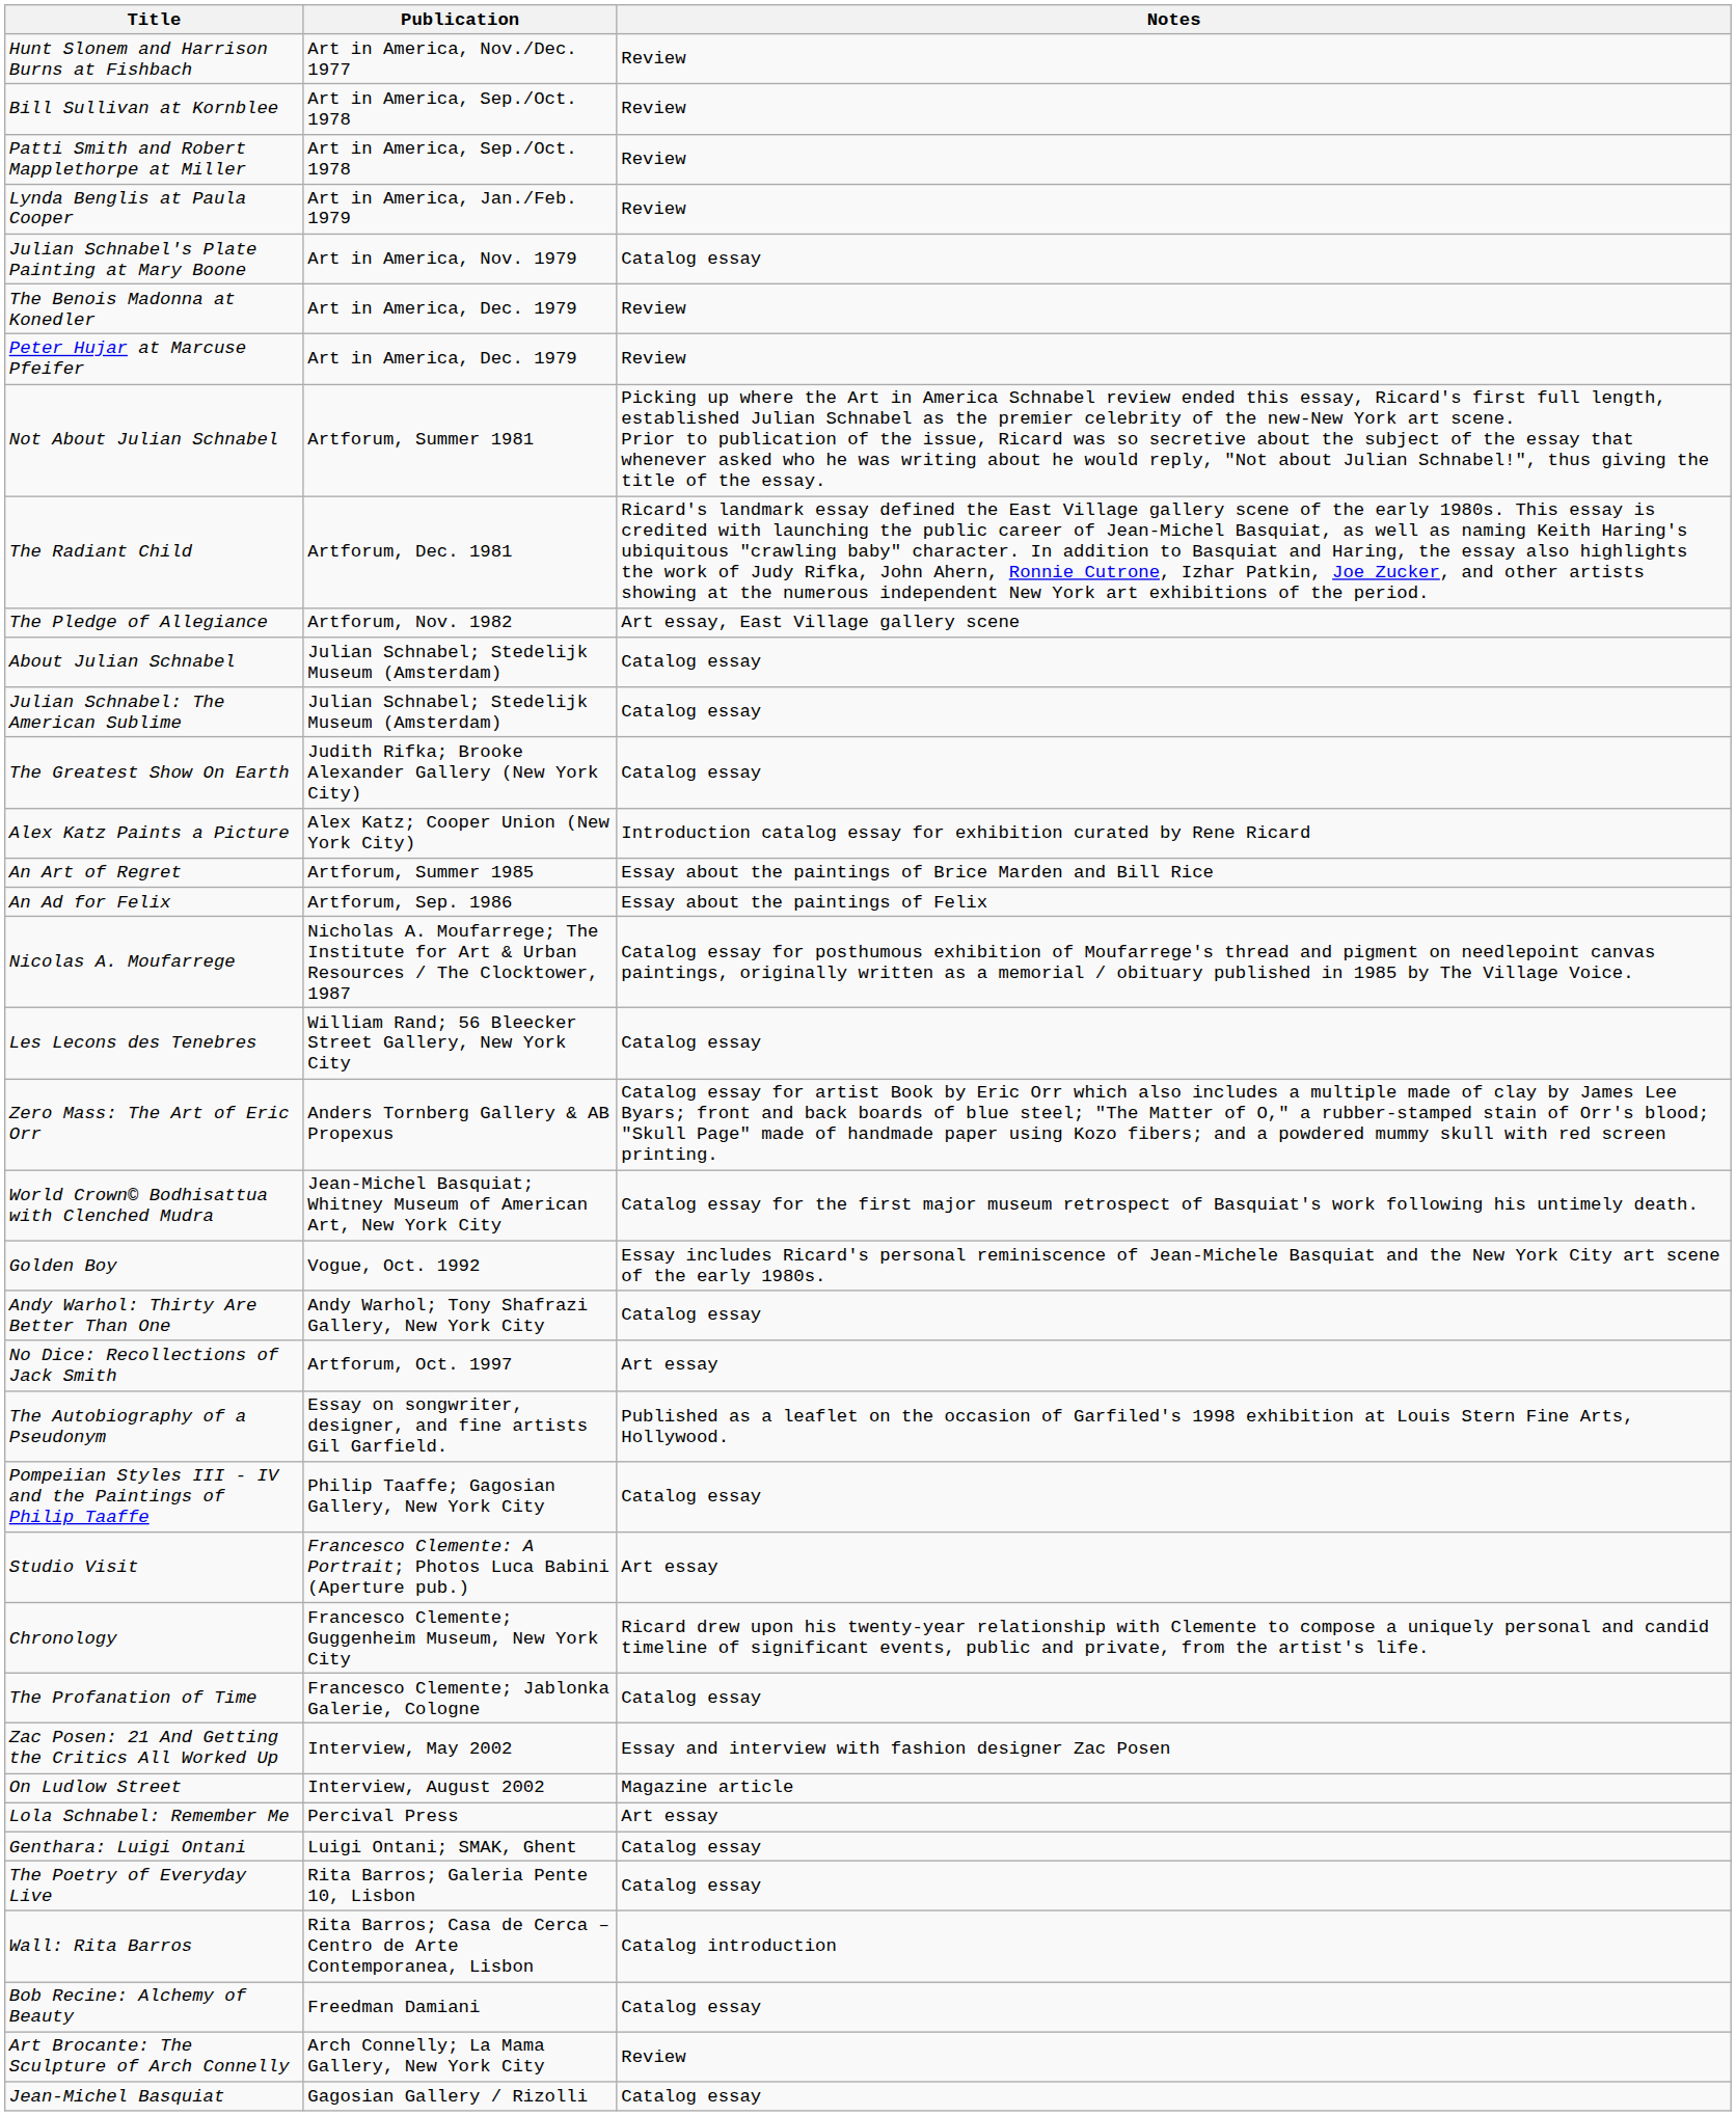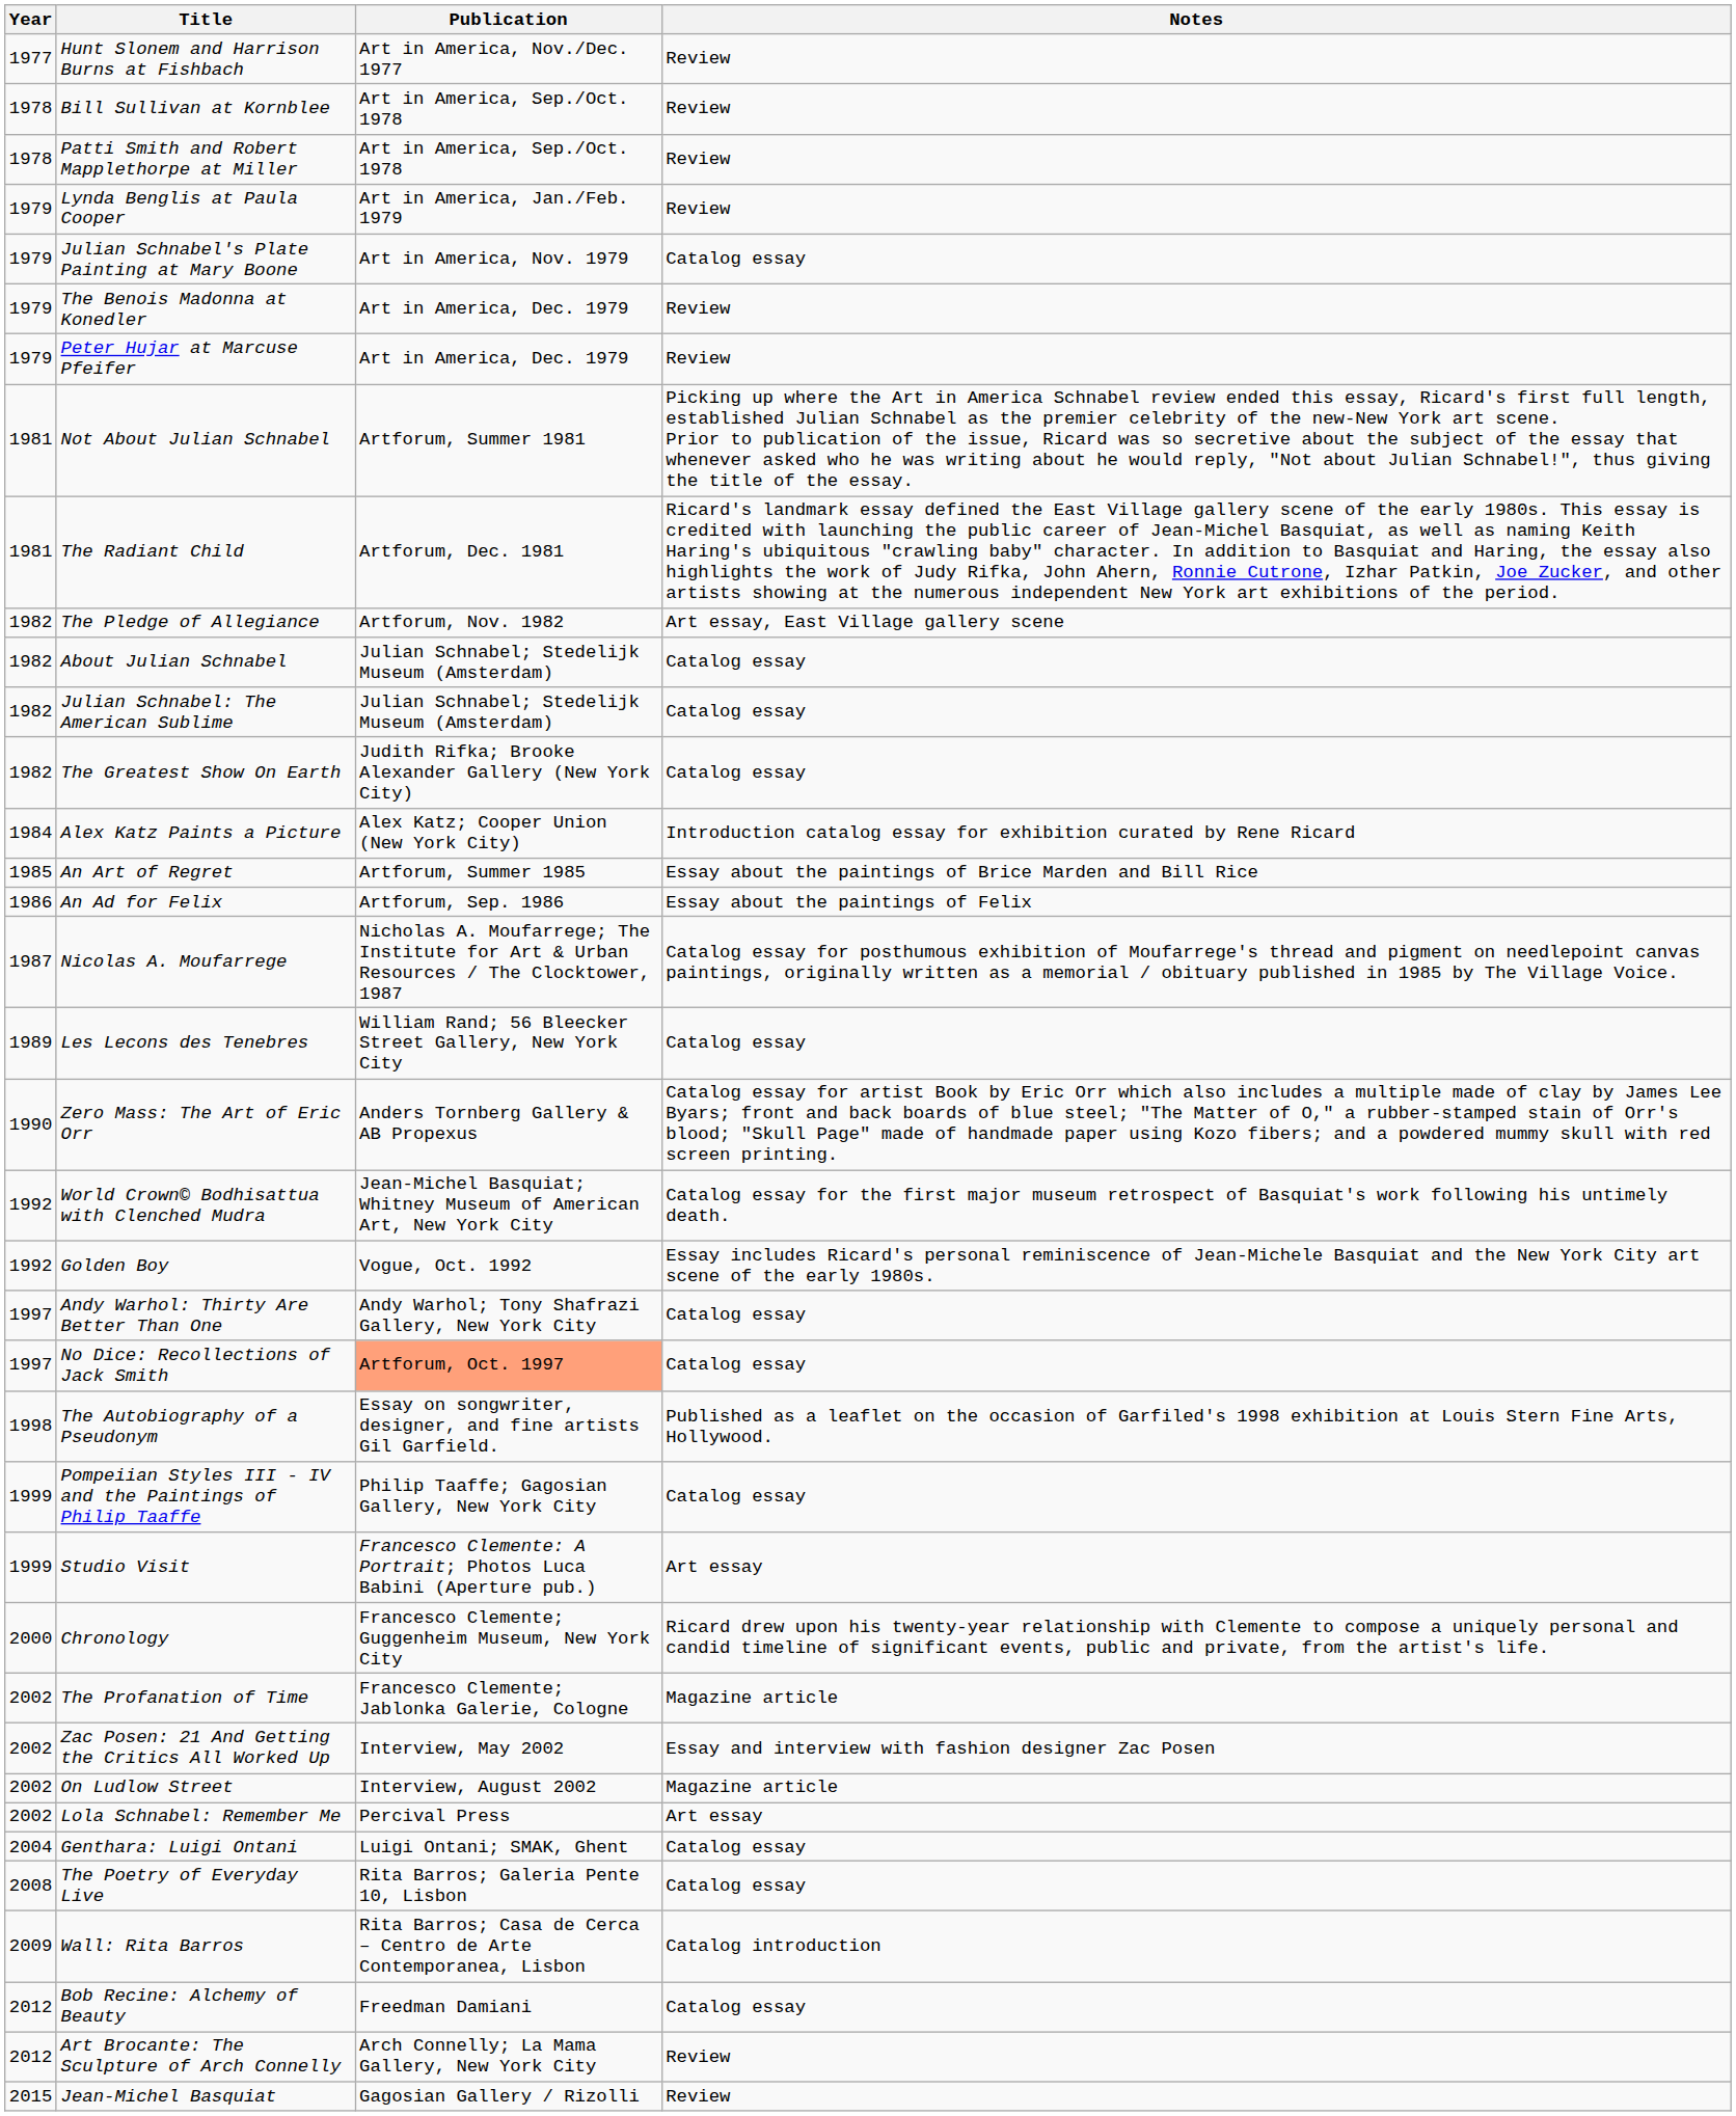+ column: Year | 1977 | 1978 | 1978 | 1979 | 1979 | 1979 | 1979 | 1981 | 1981 | 1982 | 1982 | 1982 | 1982 | 1984 | 1985 | 1986 | 1987 | 1989 | 1990 | 1992 | 1992 | 1997 | 1997 | 1998 | 1999 | 1999 | 2000 | 2002 | 2002 | 2002 | 2002 | 2004 | 2008 | 2009 | 2012 | 2012 | 2015
No Dice: Recollections of Jack Smith | Publication: no background -> lightsalmon background
No Dice: Recollections of Jack Smith | Notes: Art essay -> Catalog essay
The Profanation of Time | Notes: Catalog essay -> Magazine article
Jean-Michel Basquiat | Notes: Catalog essay -> Review
